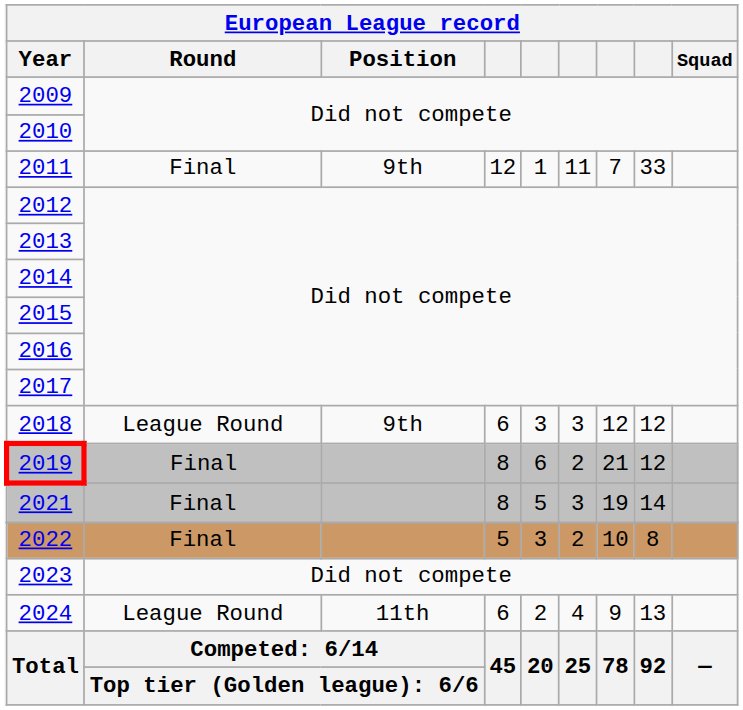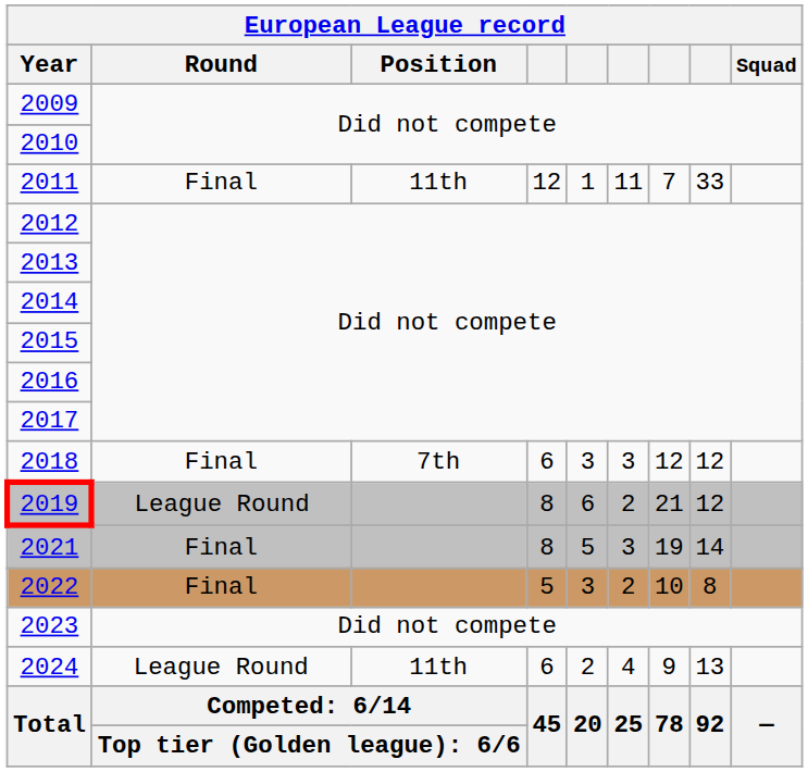2011 | Position: 9th -> 11th
2018 | Round: League Round -> Final
2018 | Position: 9th -> 7th
2019 | Round: Final -> League Round
